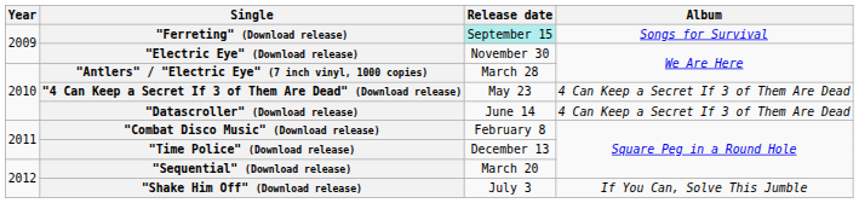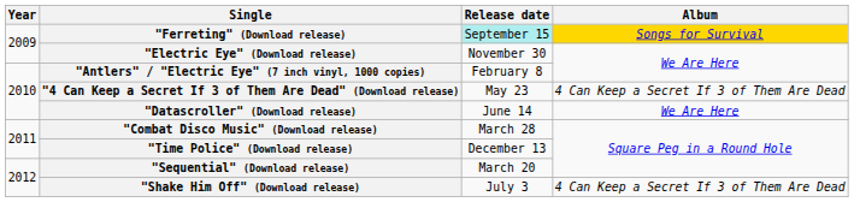"Ferreting" (Download release) | Album: no background -> gold background
"Antlers" / "Electric Eye" (7 inch vinyl, 1000 copies) | Release date: March 28 -> February 8
"Datascroller" (Download release) | Album: 4 Can Keep a Secret If 3 of Them Are Dead -> We Are Here
"Combat Disco Music" (Download release) | Release date: February 8 -> March 28
"Shake Him Off" (Download release) | Album: If You Can, Solve This Jumble -> 4 Can Keep a Secret If 3 of Them Are Dead
